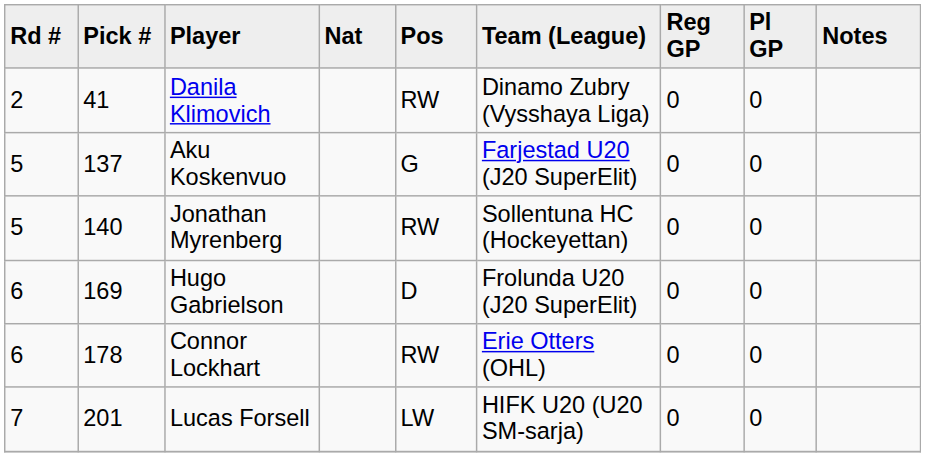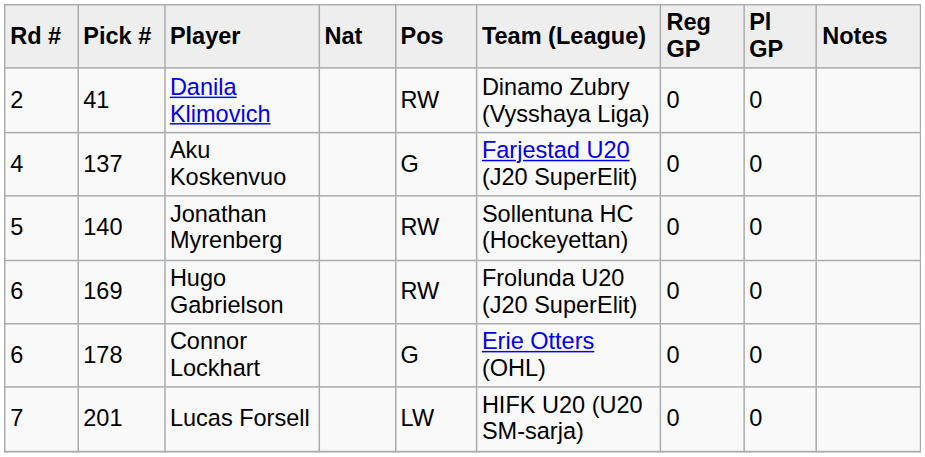Aku Koskenvuo | Rd #: 5 -> 4
Hugo Gabrielson | Pos: D -> RW
Connor Lockhart | Pos: RW -> G
